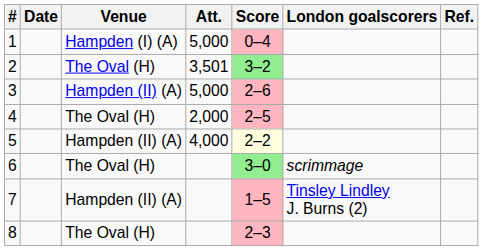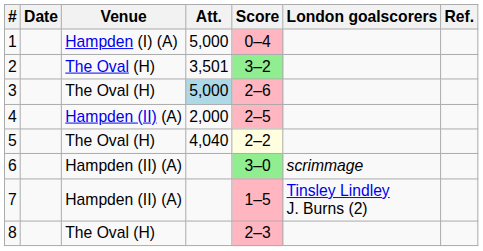3 | Venue: Hampden (II) (A) -> The Oval (H)
3 | Att.: no background -> lightblue background
4 | Venue: The Oval (H) -> Hampden (II) (A)
5 | Venue: Hampden (II) (A) -> The Oval (H)
5 | Att.: 4,000 -> 4,040
6 | Venue: The Oval (H) -> Hampden (II) (A)
